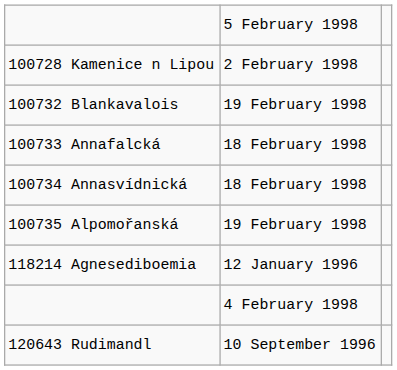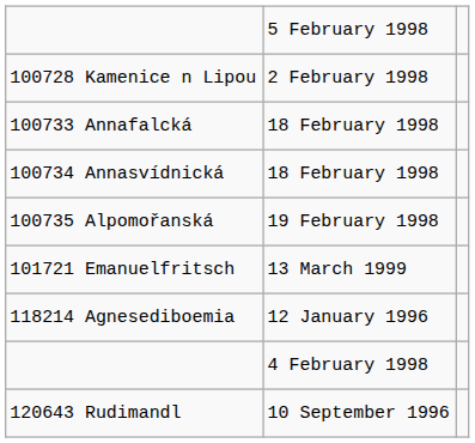- row: 100732 Blankavalois | 19 February 1998
+ row: 101721 Emanuelfritsch | 13 March 1999
